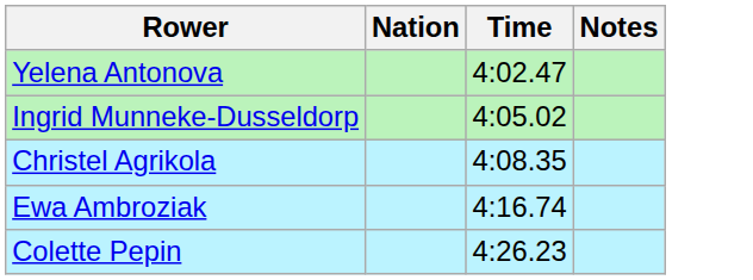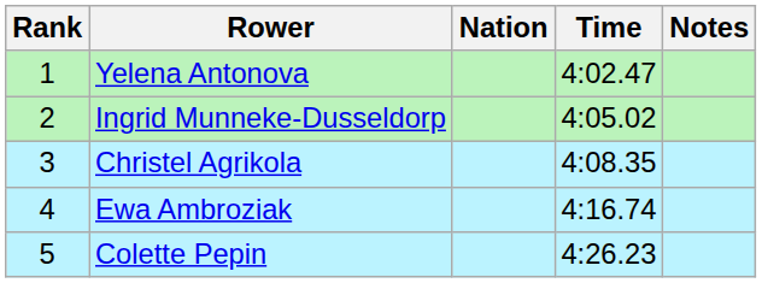+ column: Rank | 1 | 2 | 3 | 4 | 5
